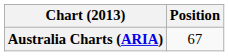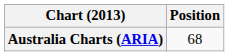Australia Charts (ARIA) | Position: 67 -> 68
